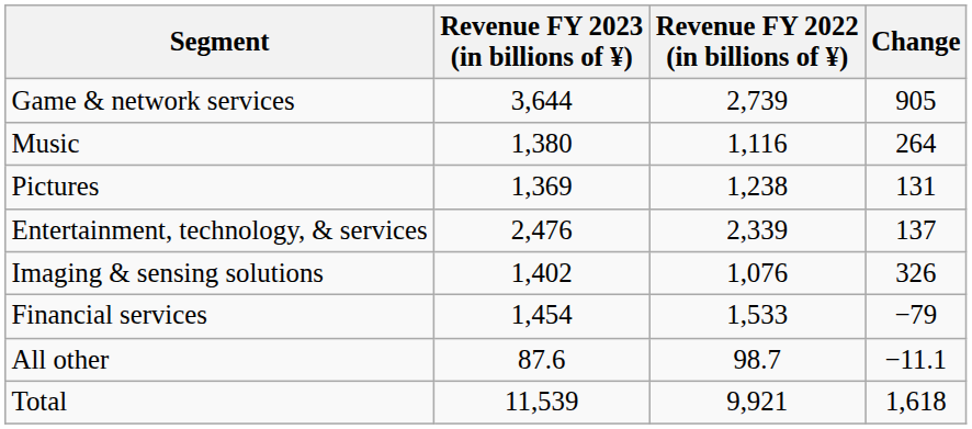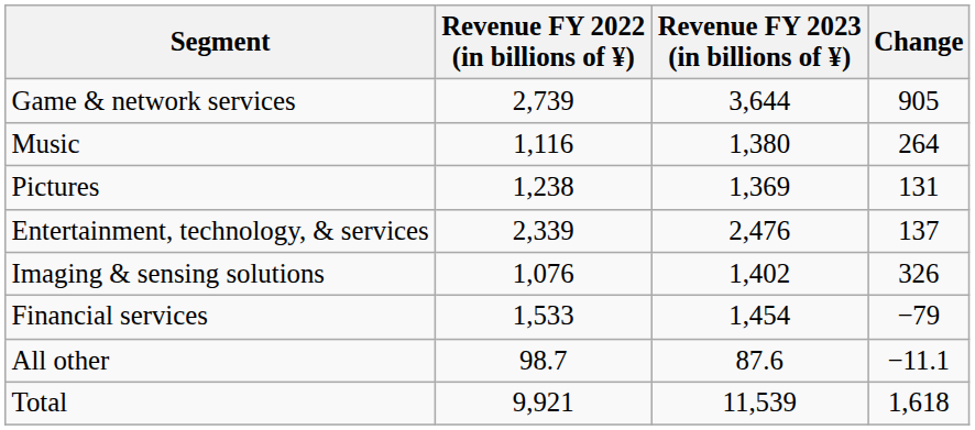columns swapped: Revenue FY 2022 (in billions of ¥) <-> Revenue FY 2023 (in billions of ¥)
